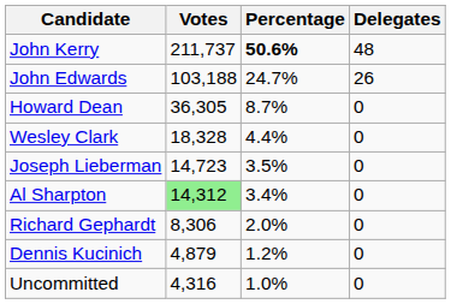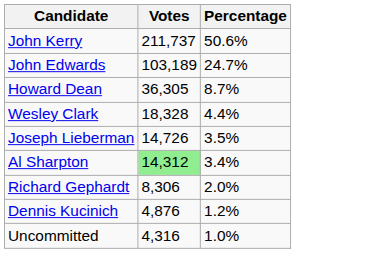- column: Delegates | 48 | 26 | 0 | 0 | 0 | 0 | 0 | 0 | 0
John Kerry | Percentage: bold -> normal
John Edwards | Votes: 103,188 -> 103,189
Joseph Lieberman | Votes: 14,723 -> 14,726
Dennis Kucinich | Votes: 4,879 -> 4,876
